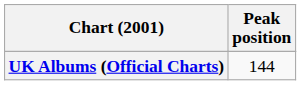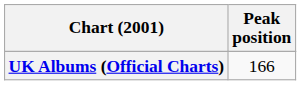UK Albums (Official Charts) | Peak position: 144 -> 166
